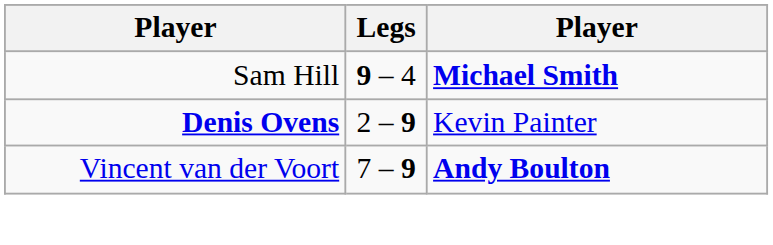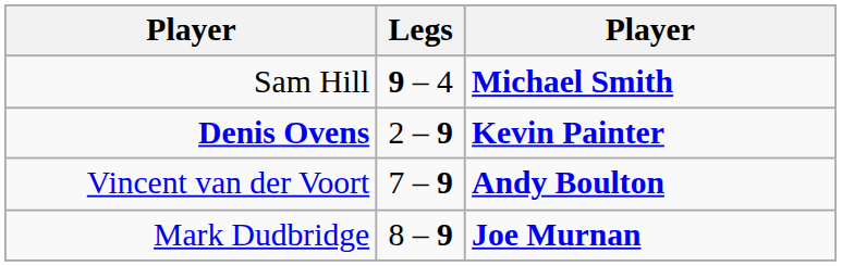Denis Ovens | column 3: normal -> bold
+ row: Mark Dudbridge | 8 – 9 | Joe Murnan
